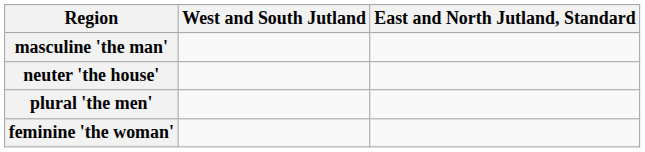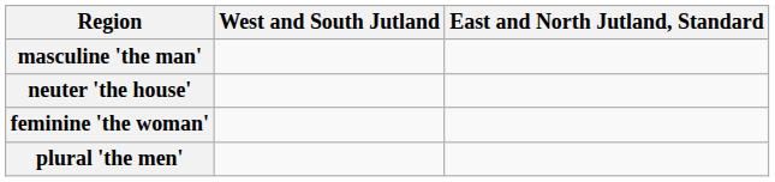rows swapped: feminine 'the woman' <-> plural 'the men'
